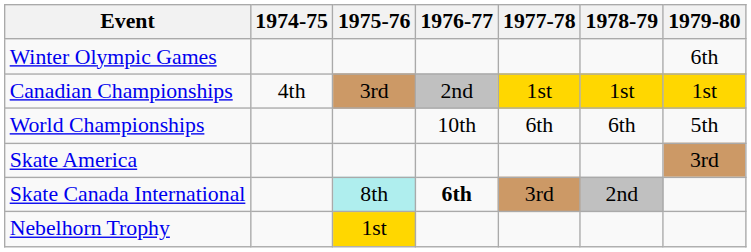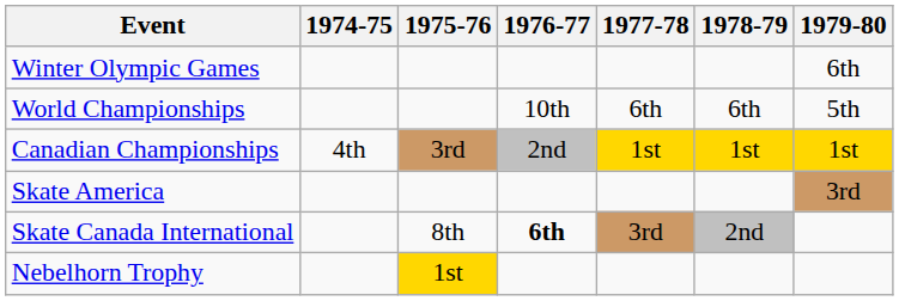rows swapped: World Championships <-> Canadian Championships
Skate Canada International | 1975-76: paleturquoise background -> no background
